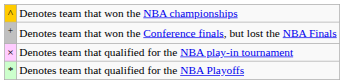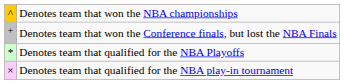rows swapped: Denotes team that qualified for the NBA Playoffs <-> Denotes team that qualified for the NBA play-in tournament
